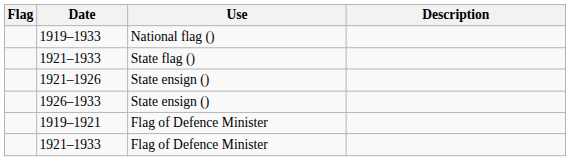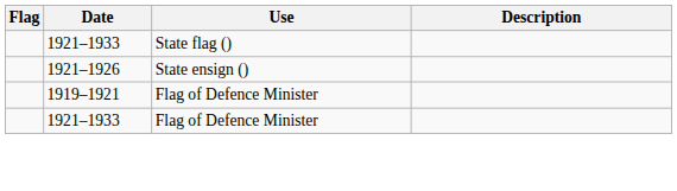- row: 1919–1933 | National flag ()
- row: 1926–1933 | State ensign ()
